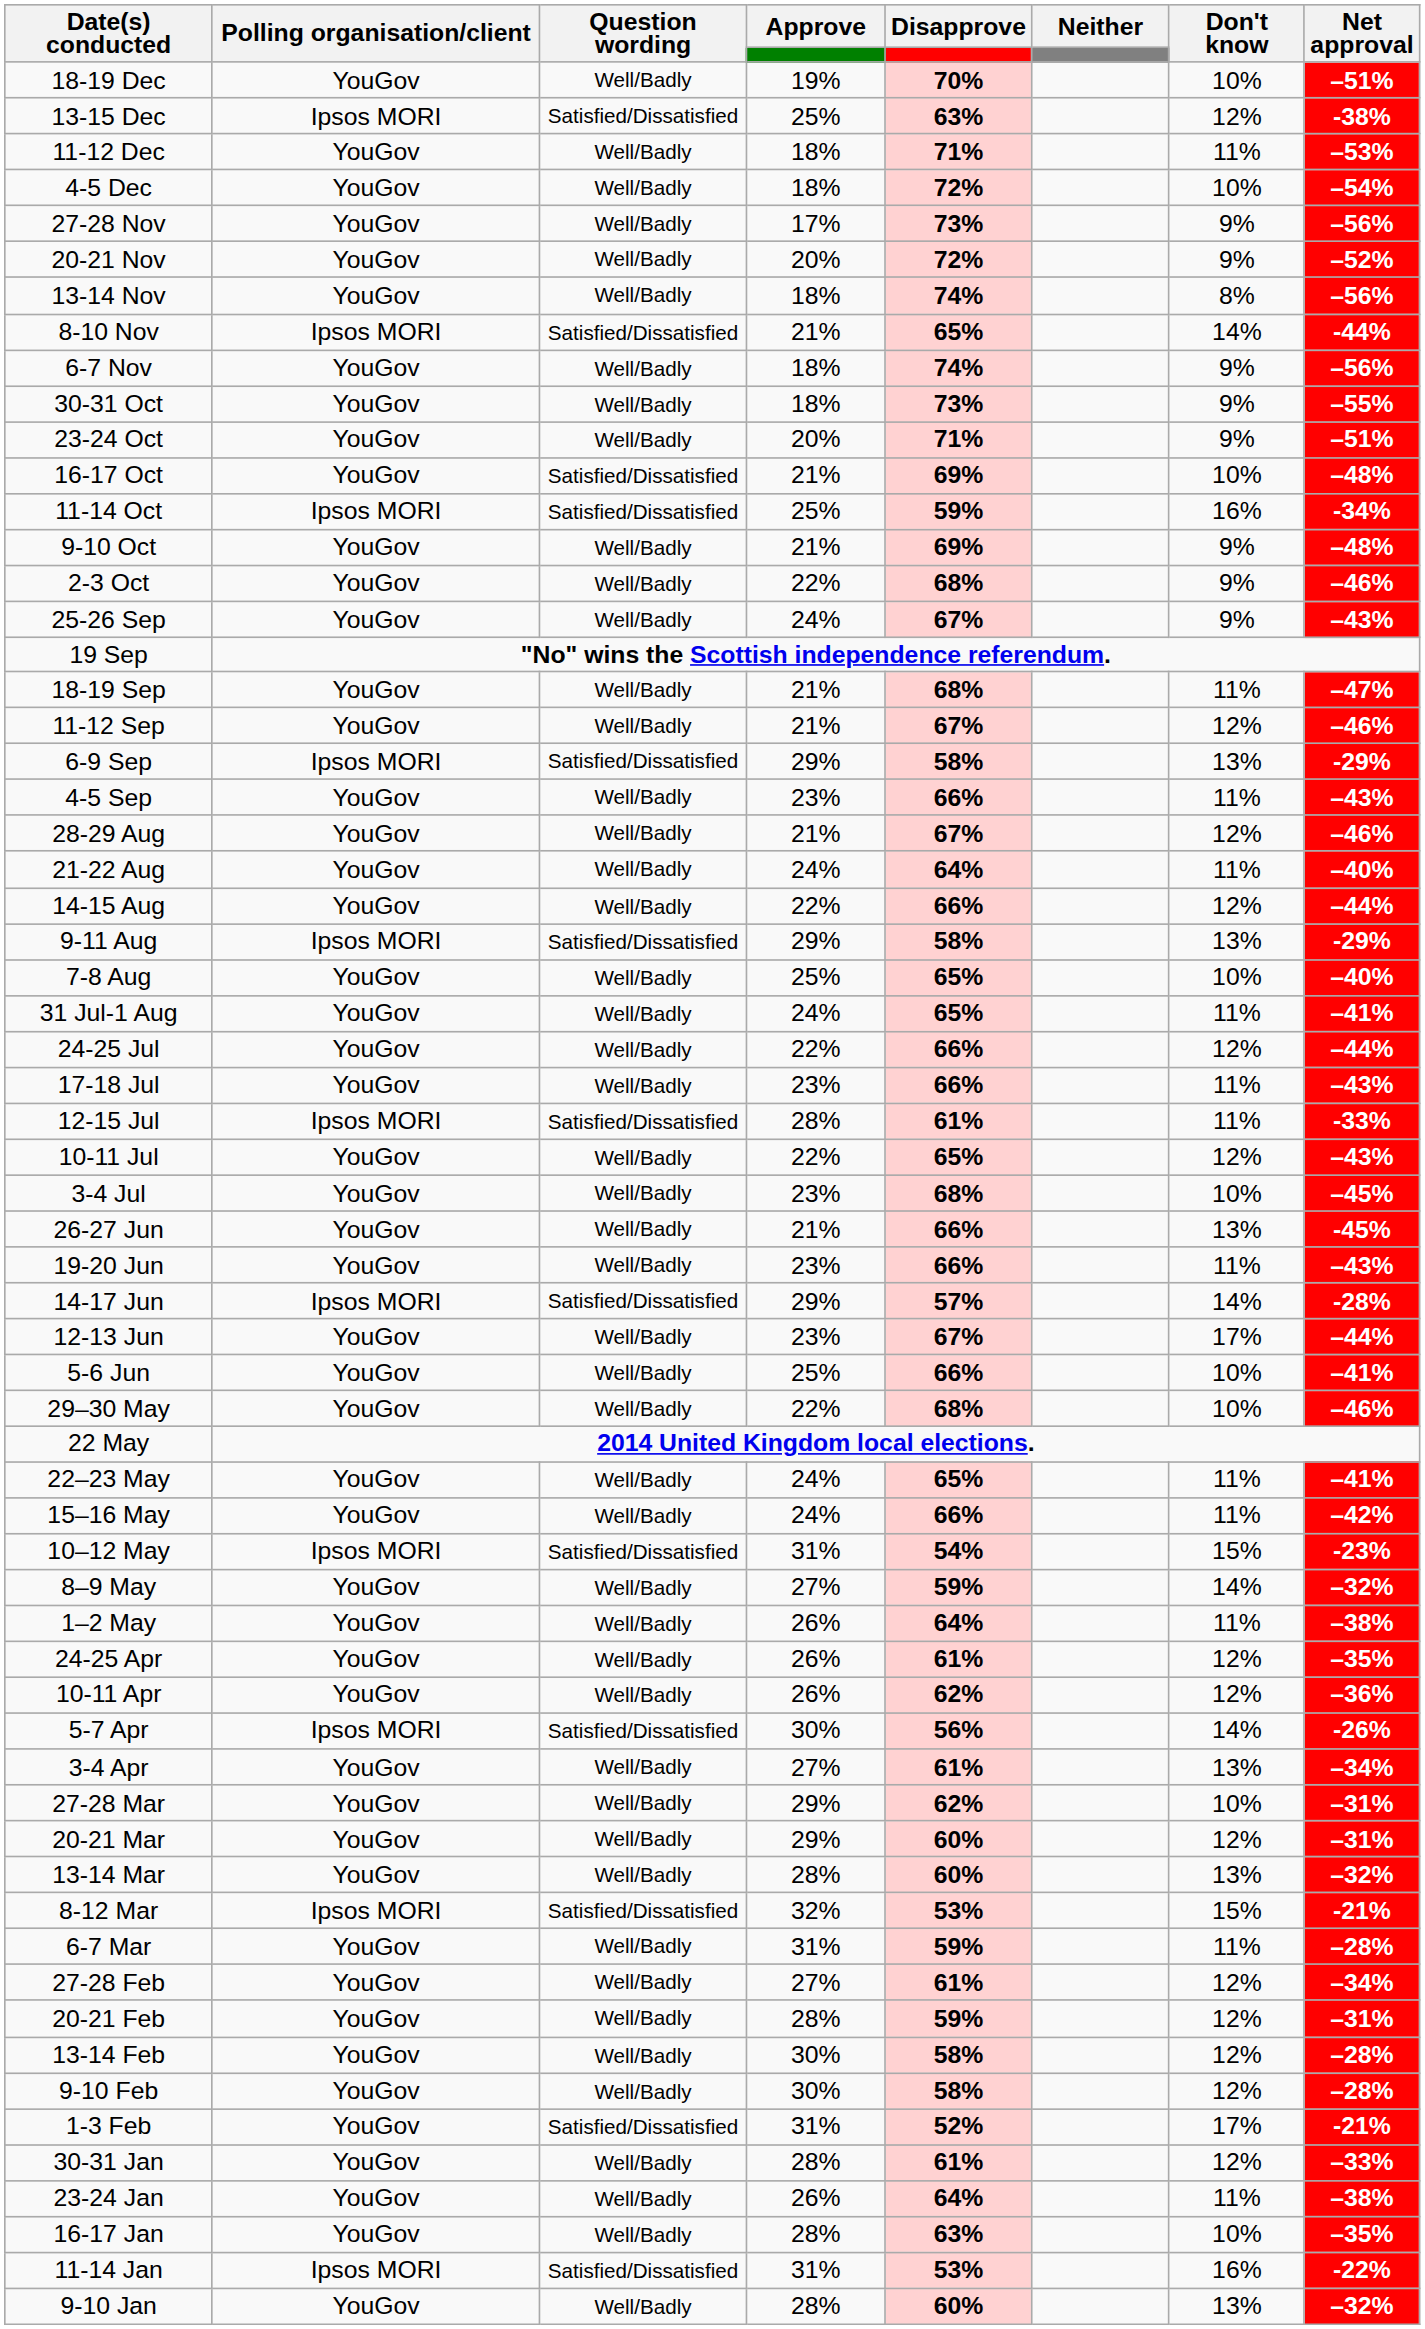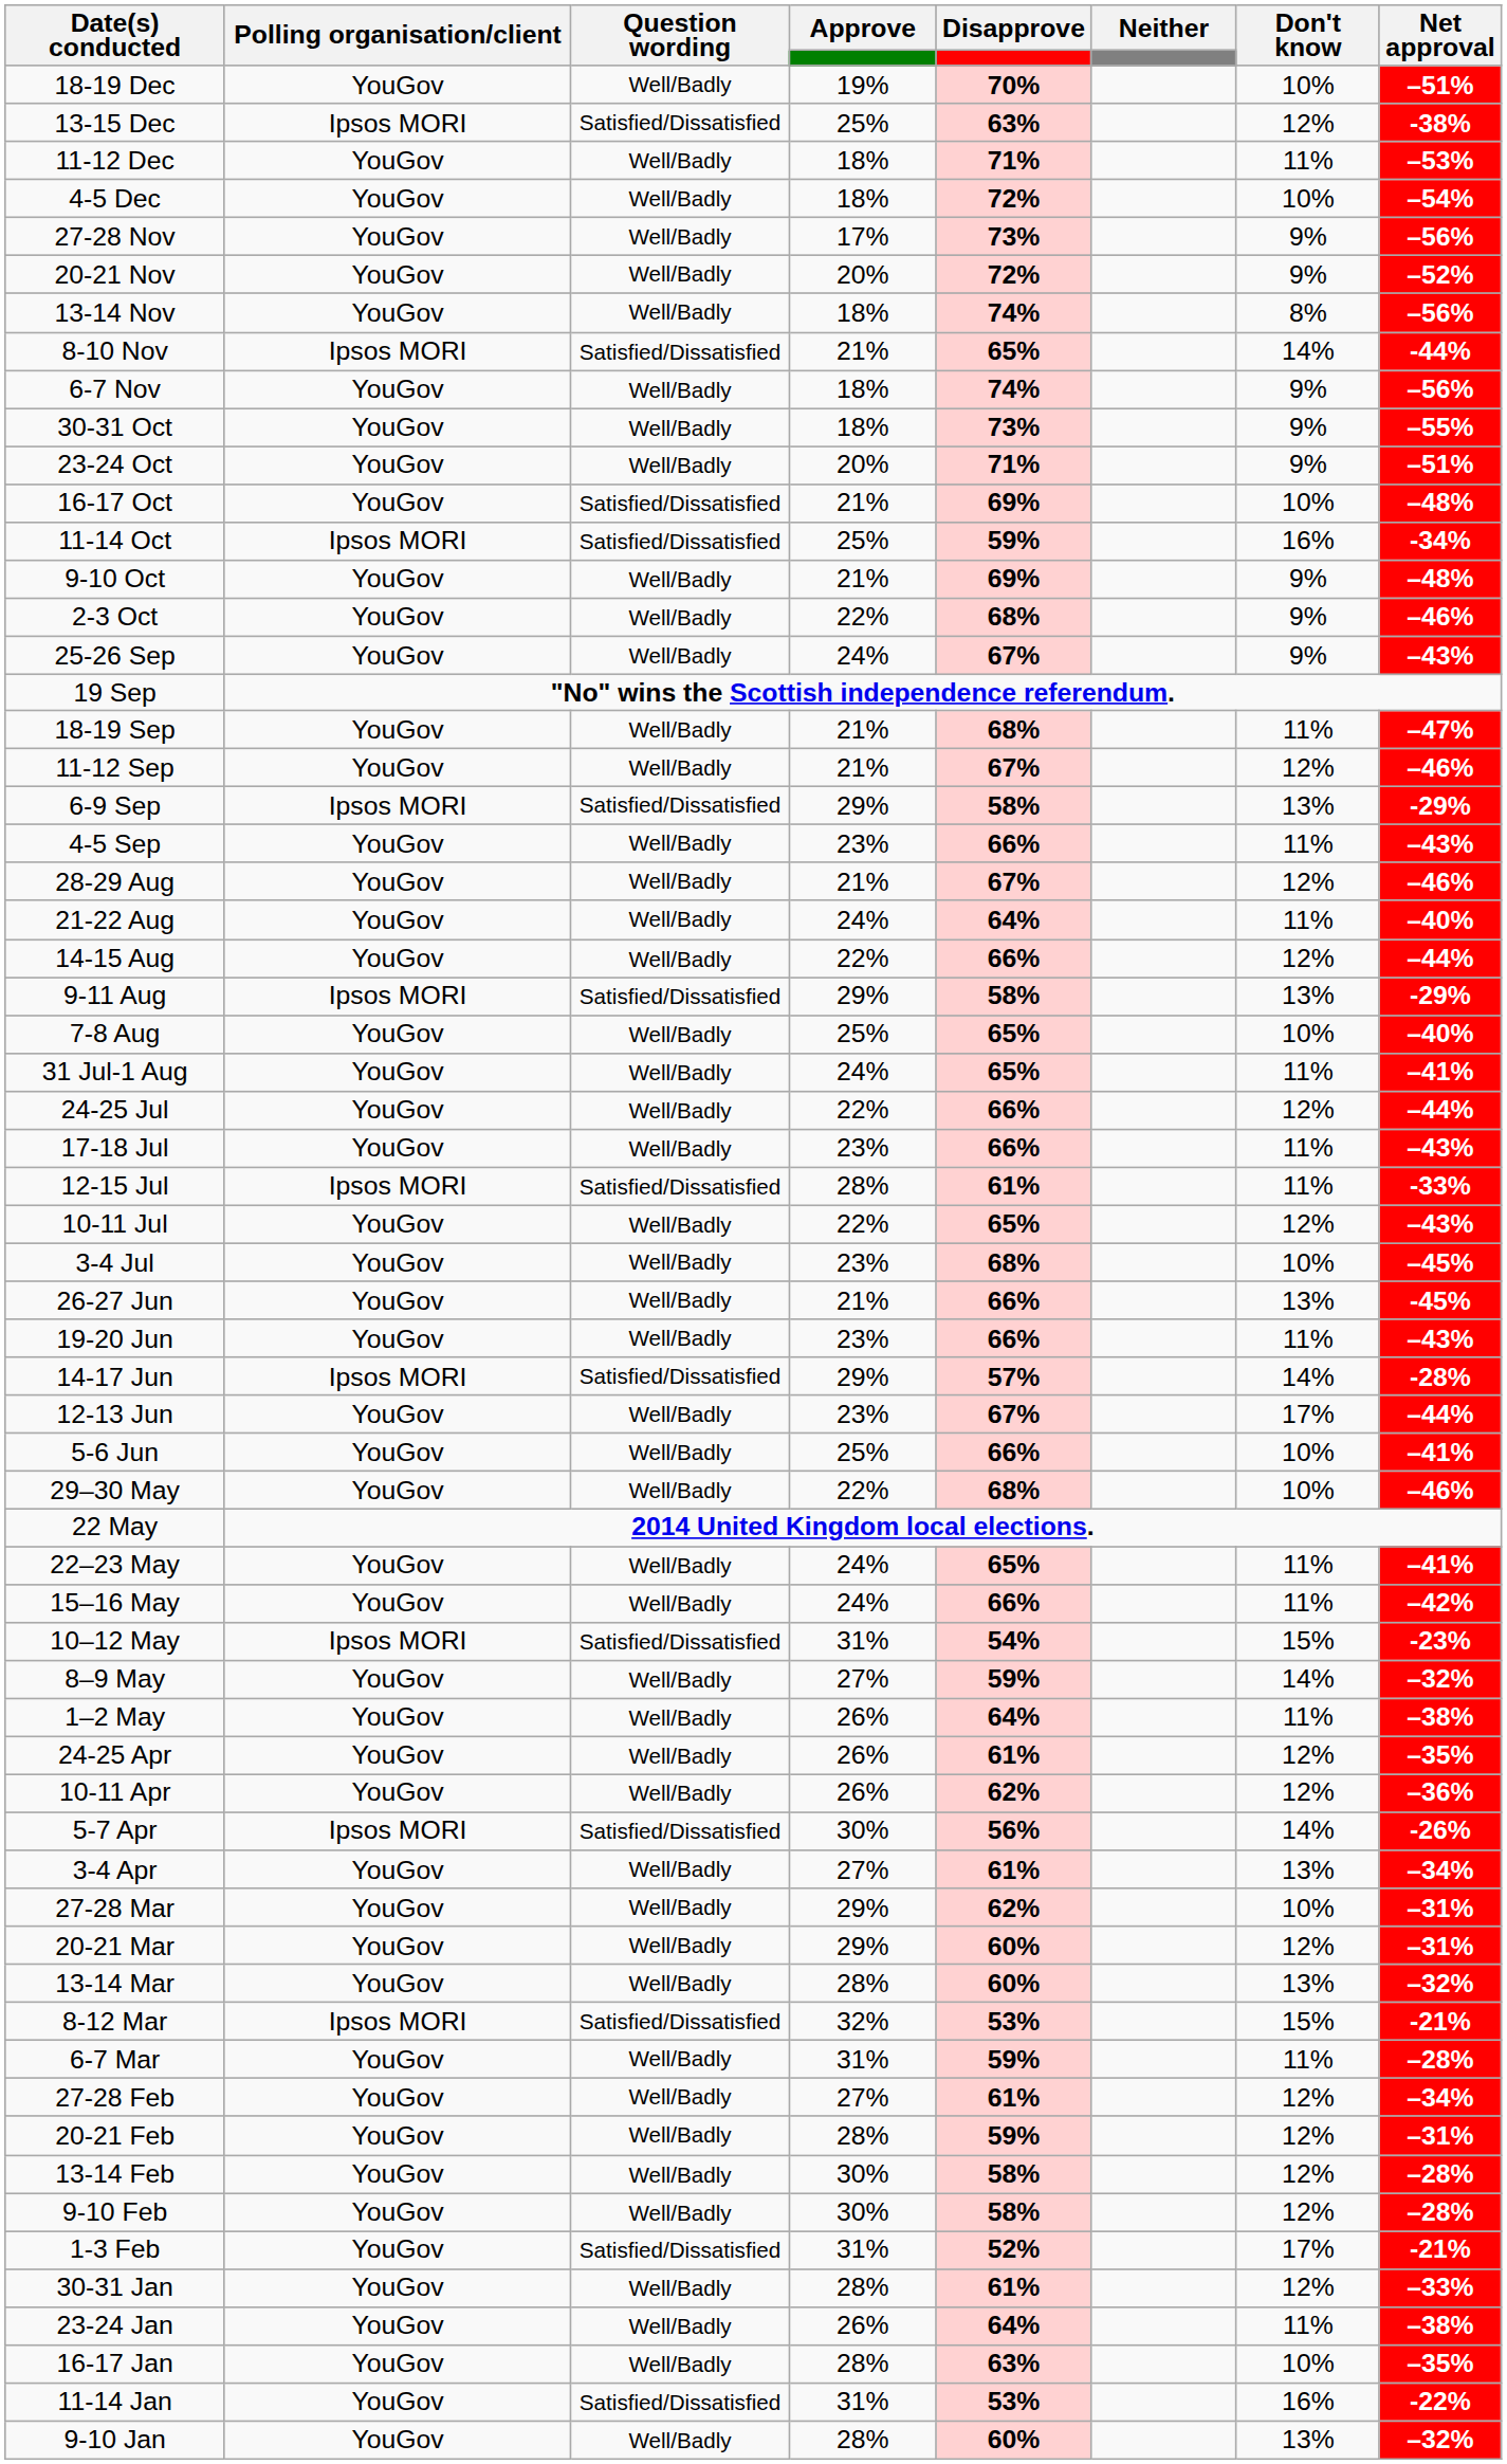11-14 Jan | Polling organisation/client: Ipsos MORI -> YouGov
